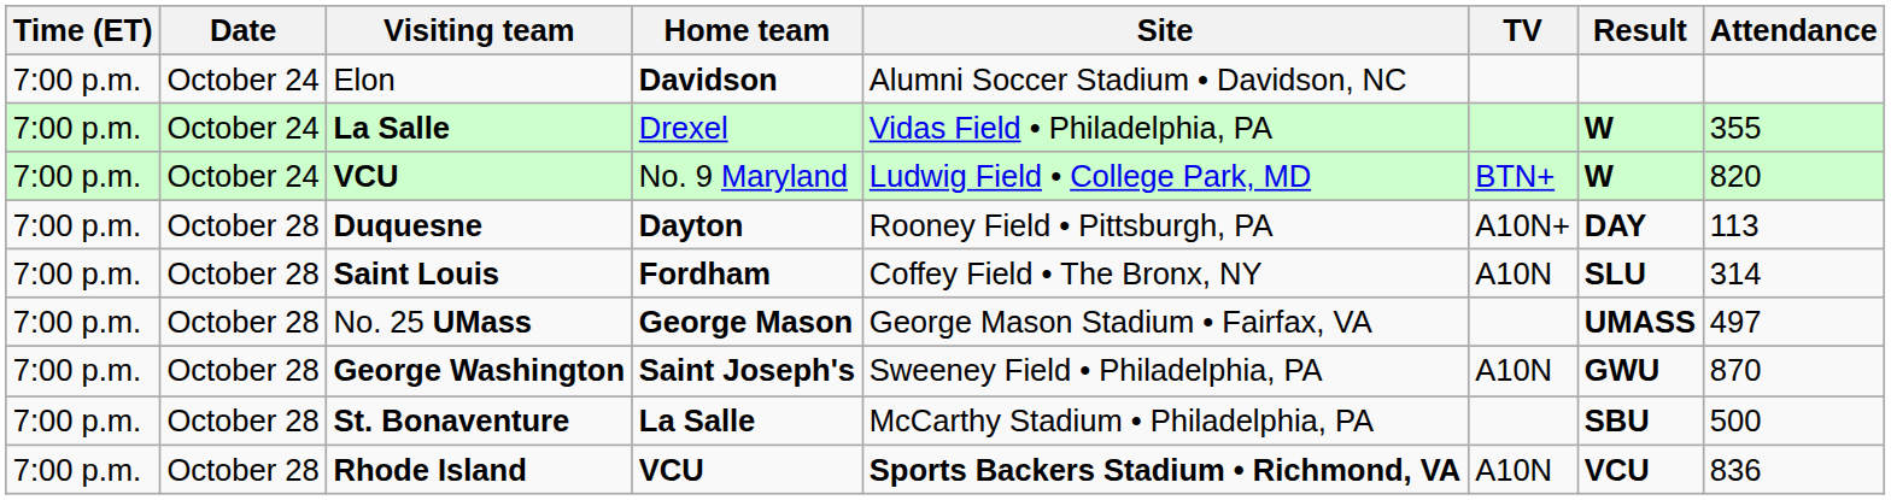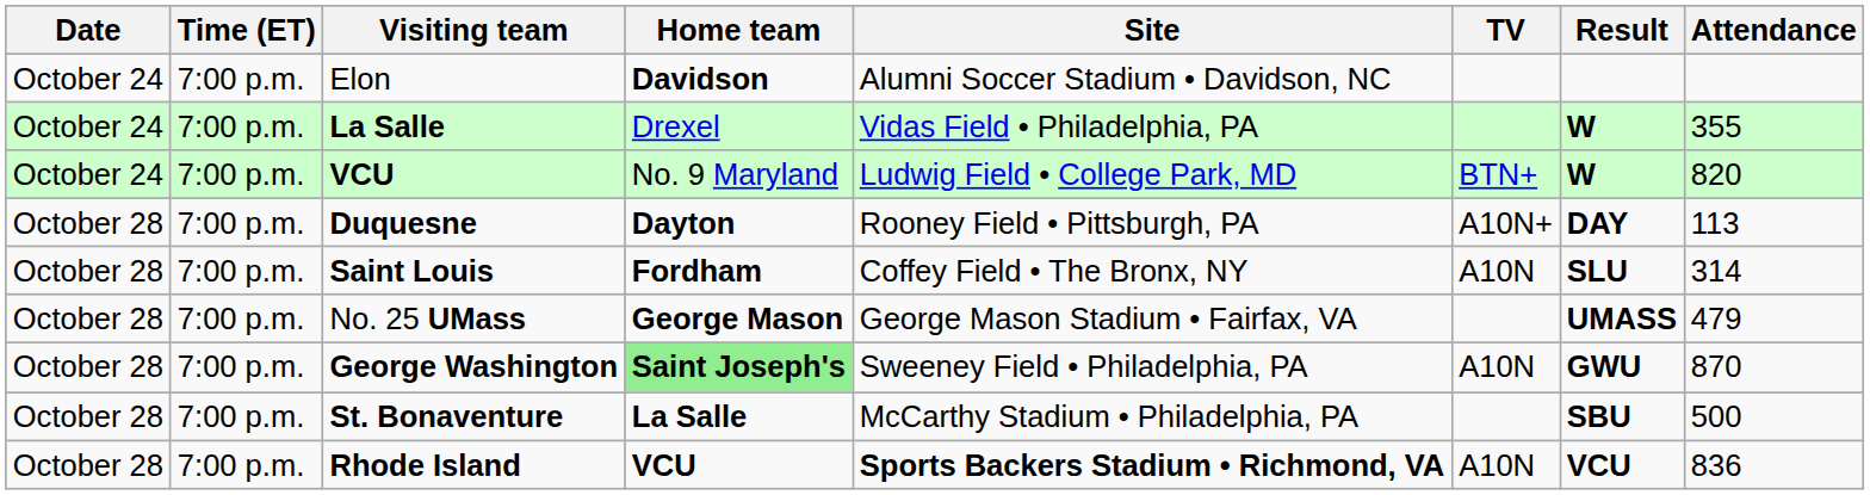columns swapped: Date <-> Time (ET)
No. 25 UMass | Attendance: 497 -> 479
George Washington | Home team: no background -> lightgreen background
